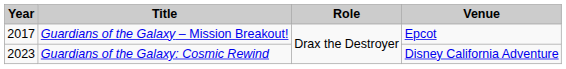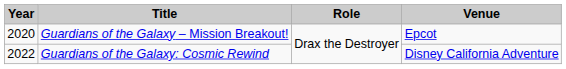Guardians of the Galaxy – Mission Breakout! | Year: 2017 -> 2020
Guardians of the Galaxy: Cosmic Rewind | Year: 2023 -> 2022
